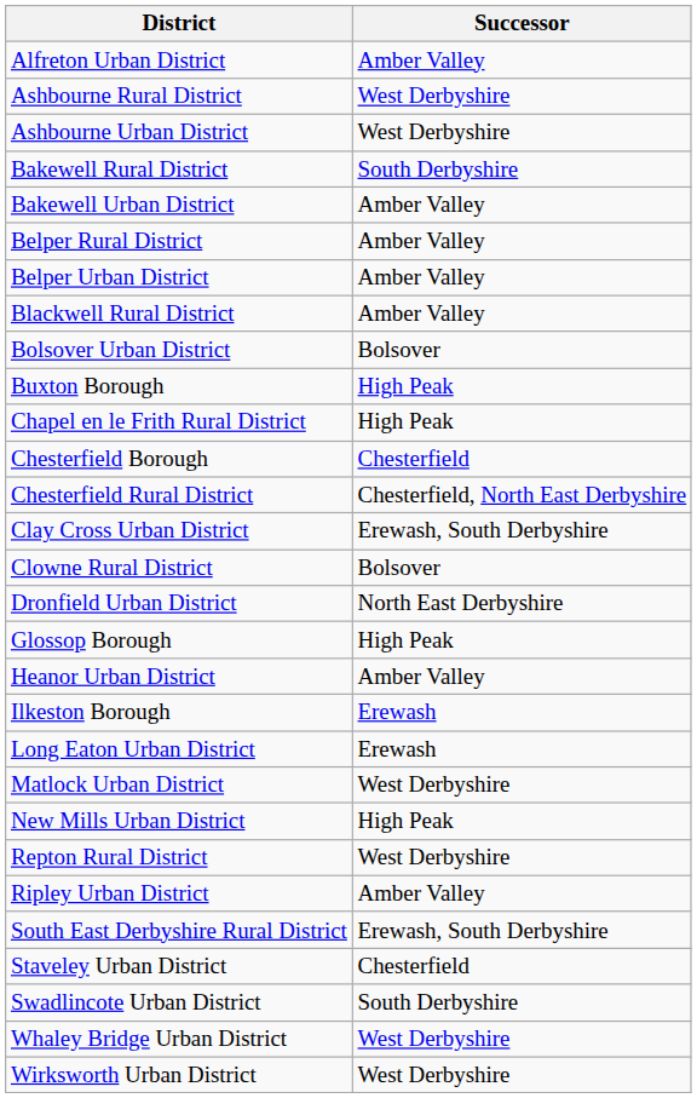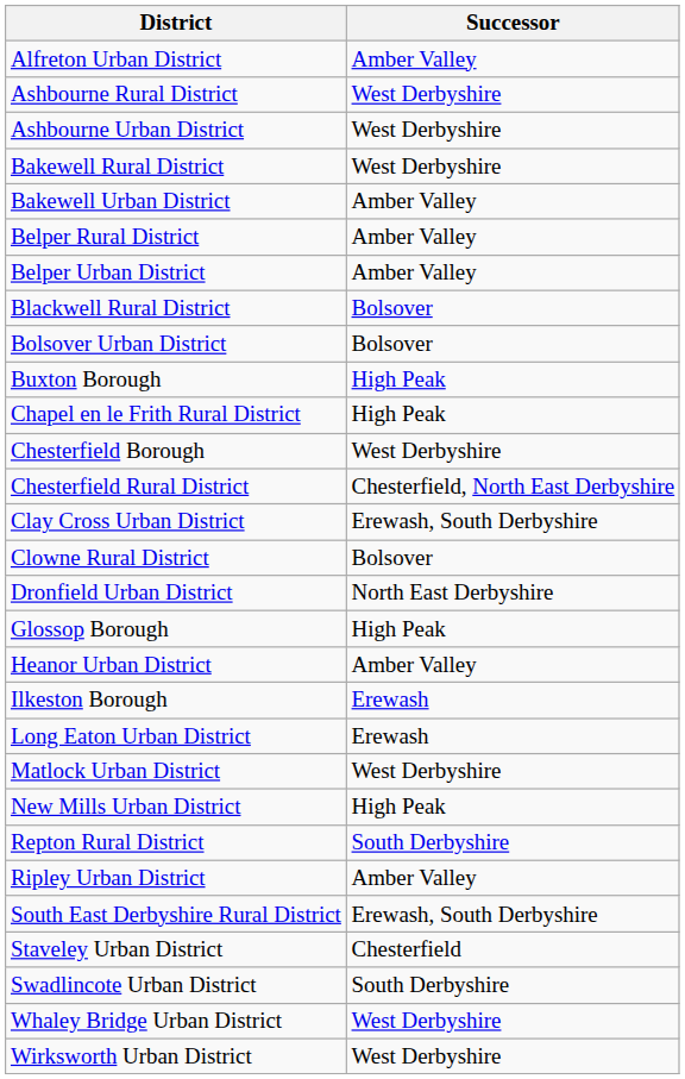Bakewell Rural District | Successor: South Derbyshire -> West Derbyshire
Blackwell Rural District | Successor: Amber Valley -> Bolsover
Chesterfield Borough | Successor: Chesterfield -> West Derbyshire
Repton Rural District | Successor: West Derbyshire -> South Derbyshire
